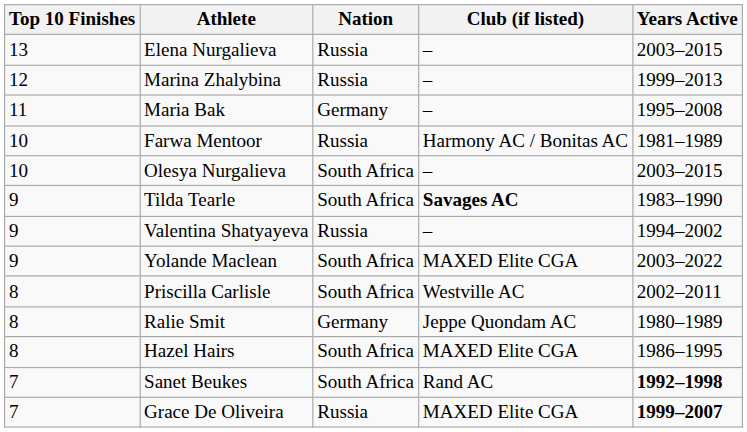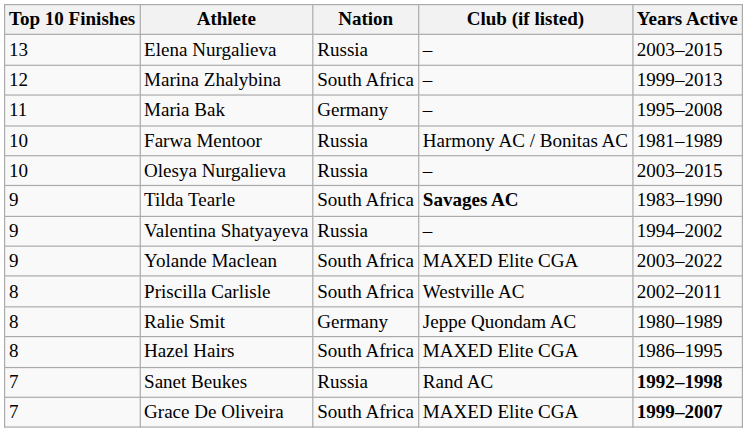Marina Zhalybina | Nation: Russia -> South Africa
Olesya Nurgalieva | Nation: South Africa -> Russia
Sanet Beukes | Nation: South Africa -> Russia
Grace De Oliveira | Nation: Russia -> South Africa
